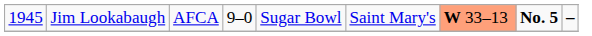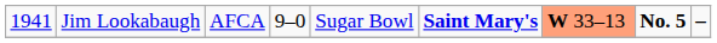Jim Lookabaugh | column 1: 1945 -> 1941
Jim Lookabaugh | column 6: normal -> bold
